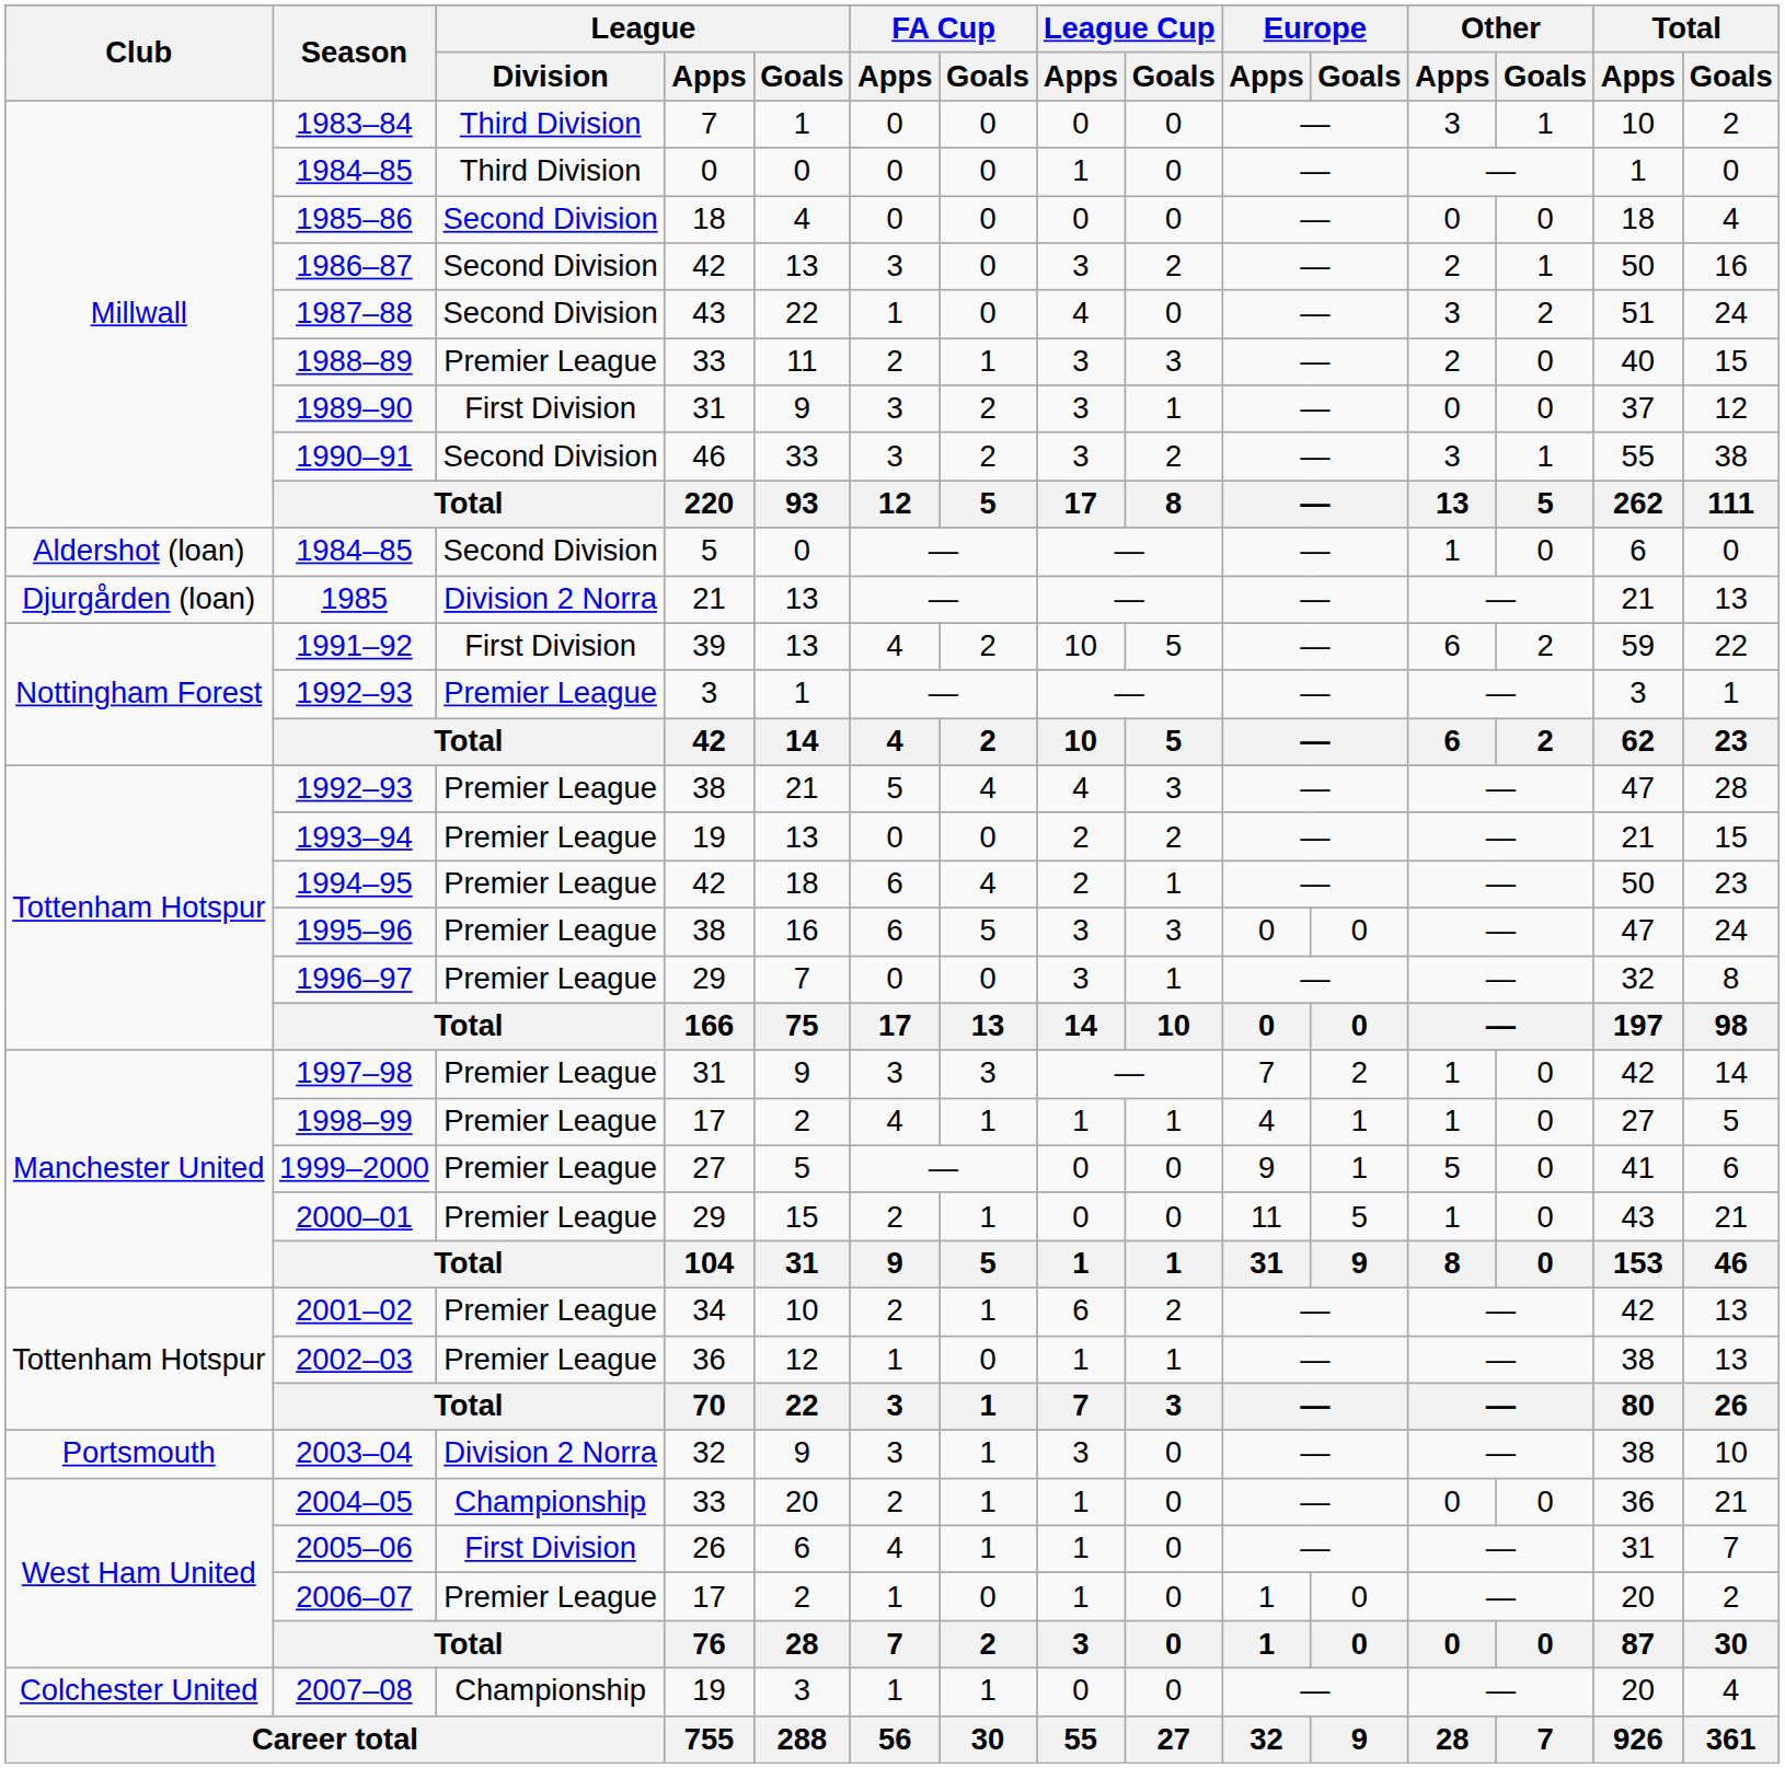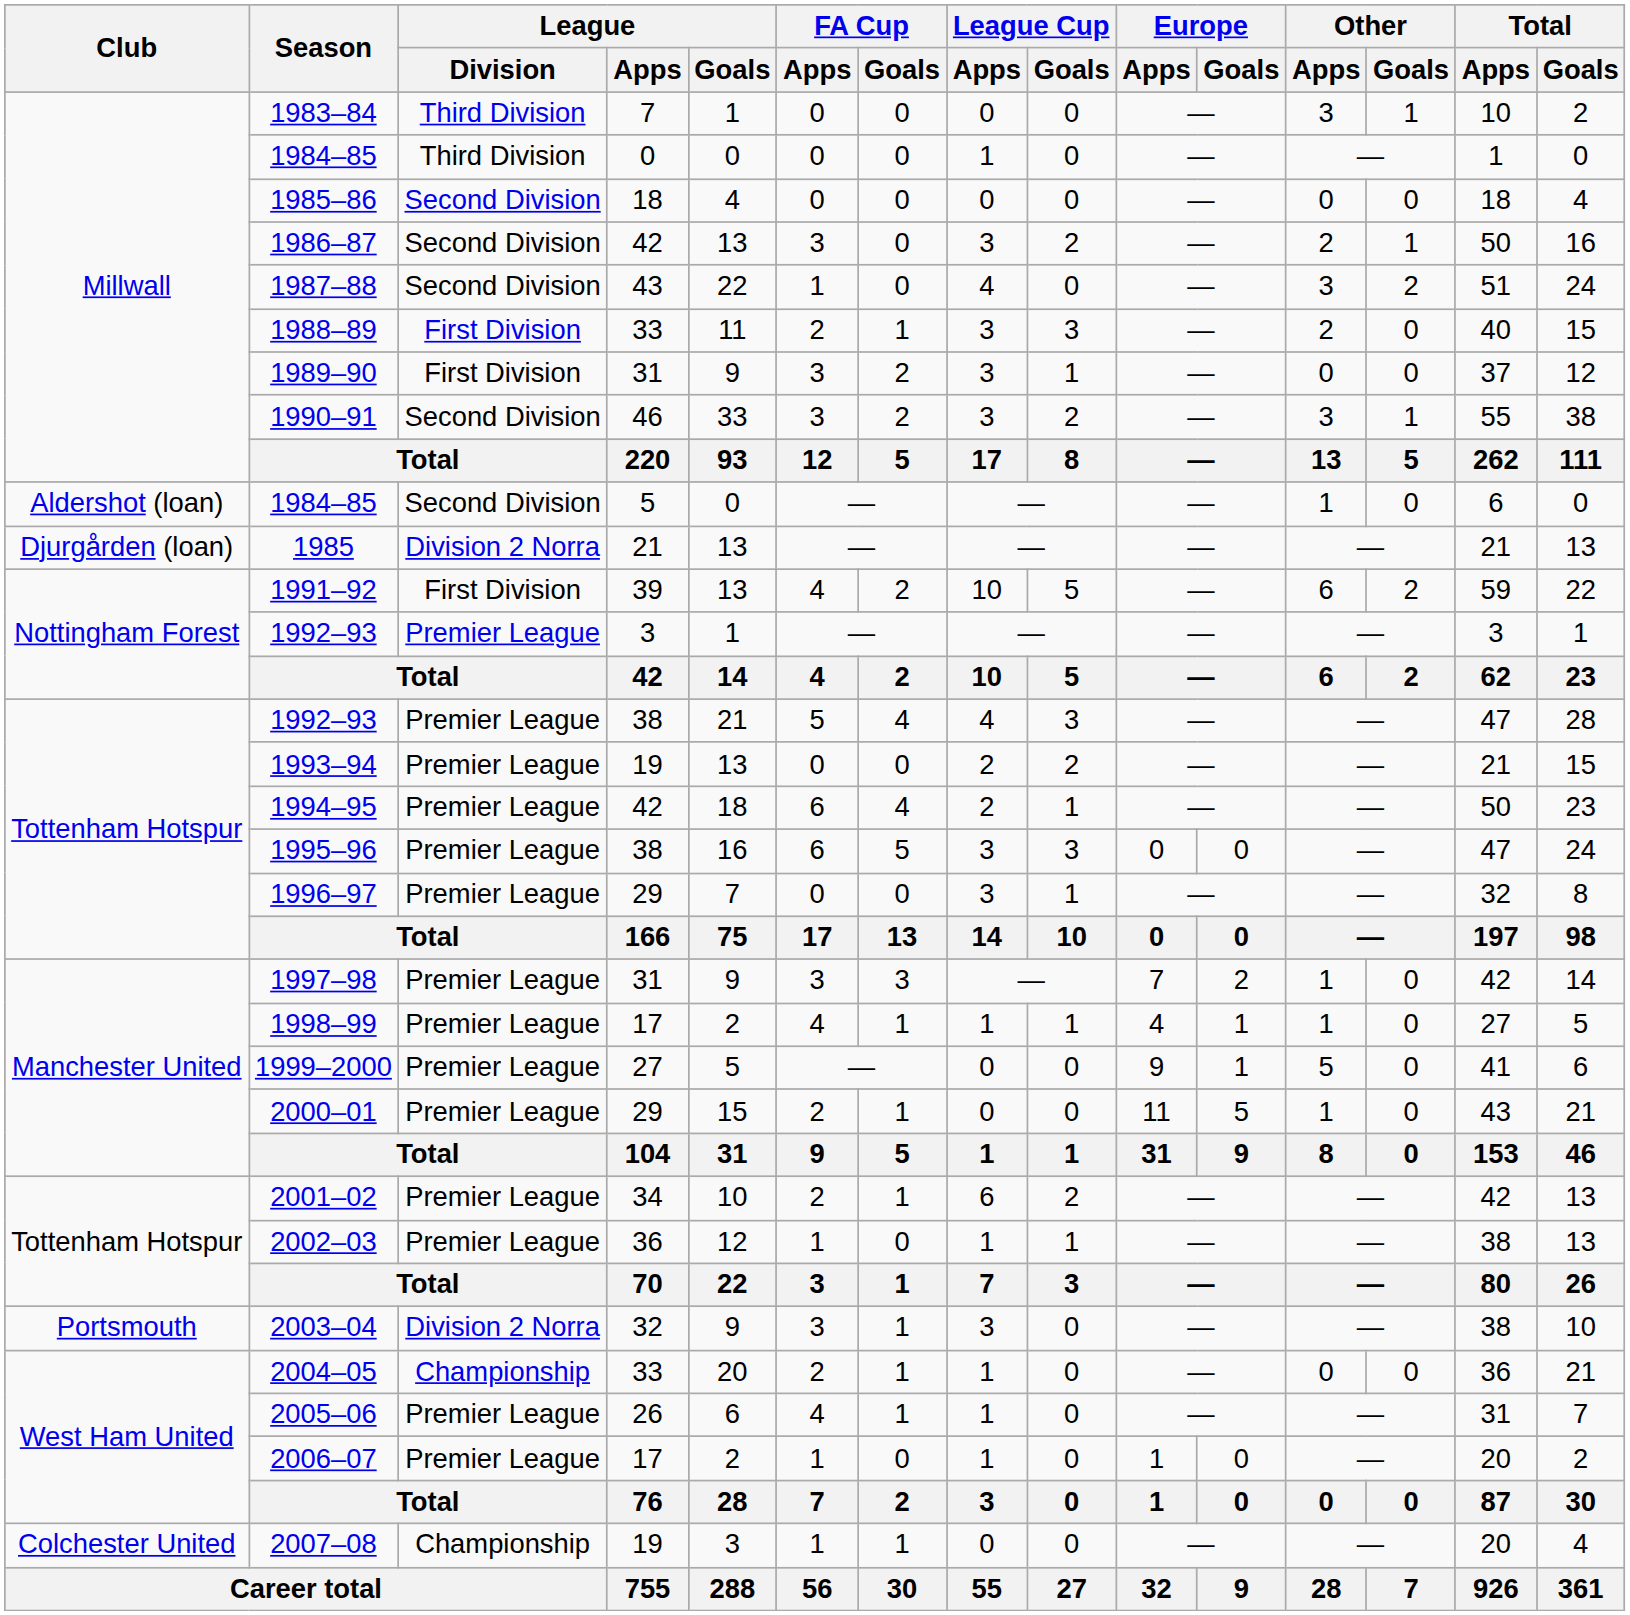1988–89 | League / Division: Premier League -> First Division
2005–06 | League / Division: First Division -> Premier League
